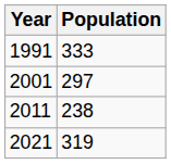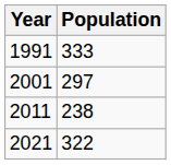2021 | Population: 319 -> 322
